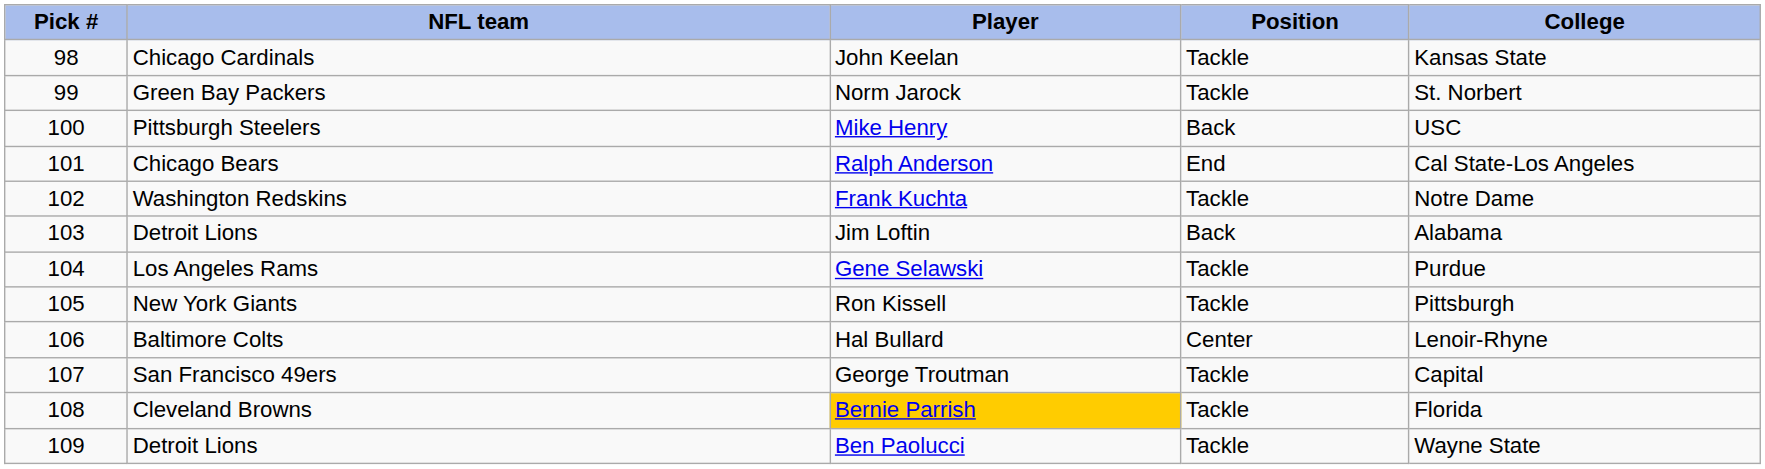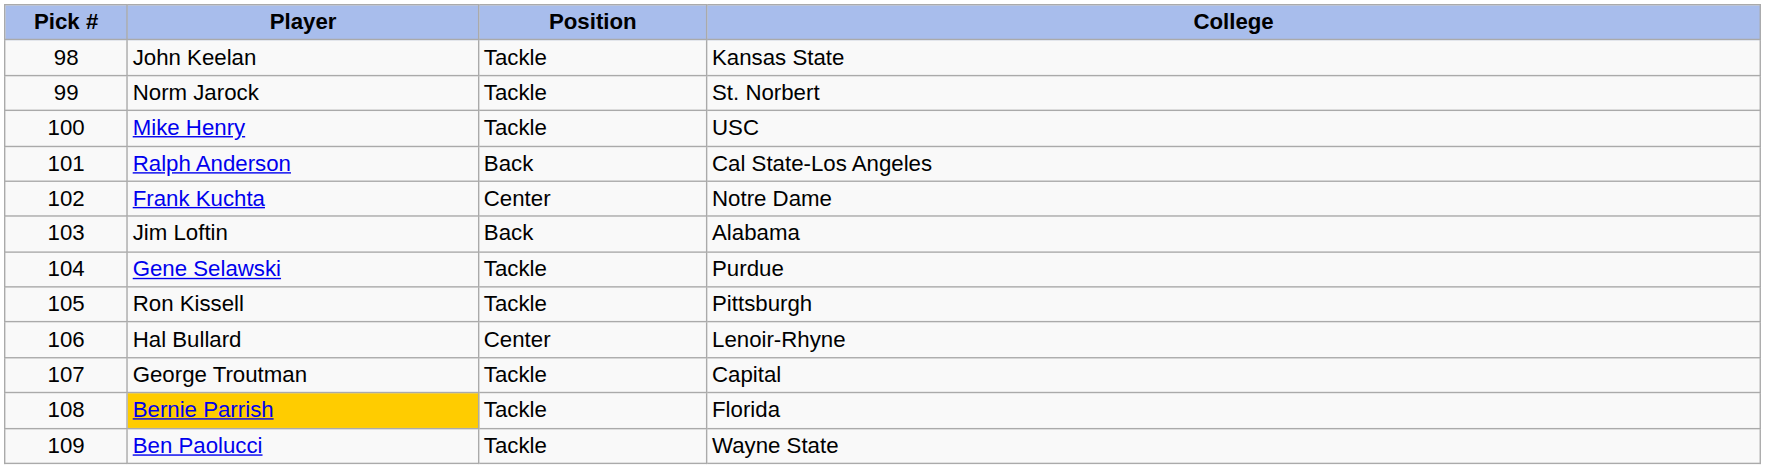- column: NFL team | Chicago Cardinals | Green Bay Packers | Pittsburgh Steelers | Chicago Bears | Washington Redskins | Detroit Lions | Los Angeles Rams | New York Giants | Baltimore Colts | San Francisco 49ers | Cleveland Browns | Detroit Lions
Mike Henry | Position: Back -> Tackle
Ralph Anderson | Position: End -> Back
Frank Kuchta | Position: Tackle -> Center
